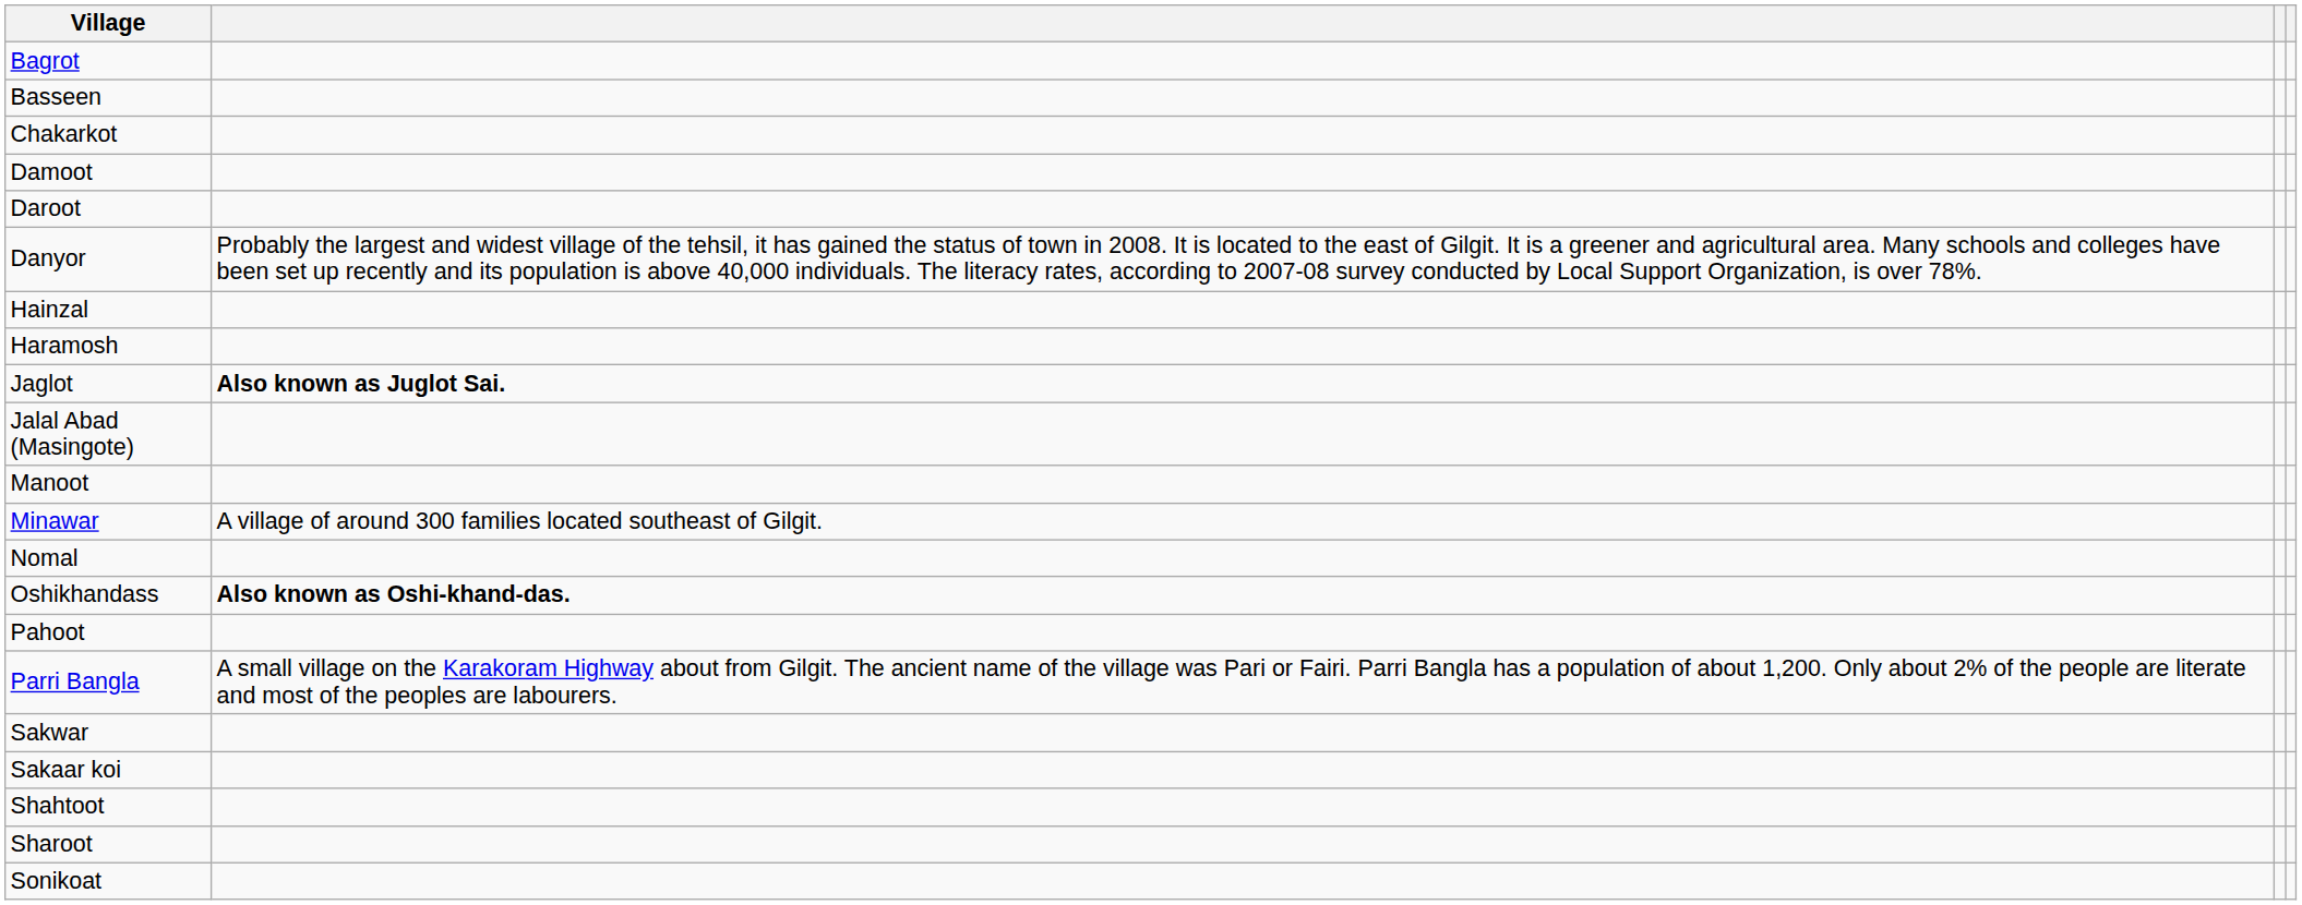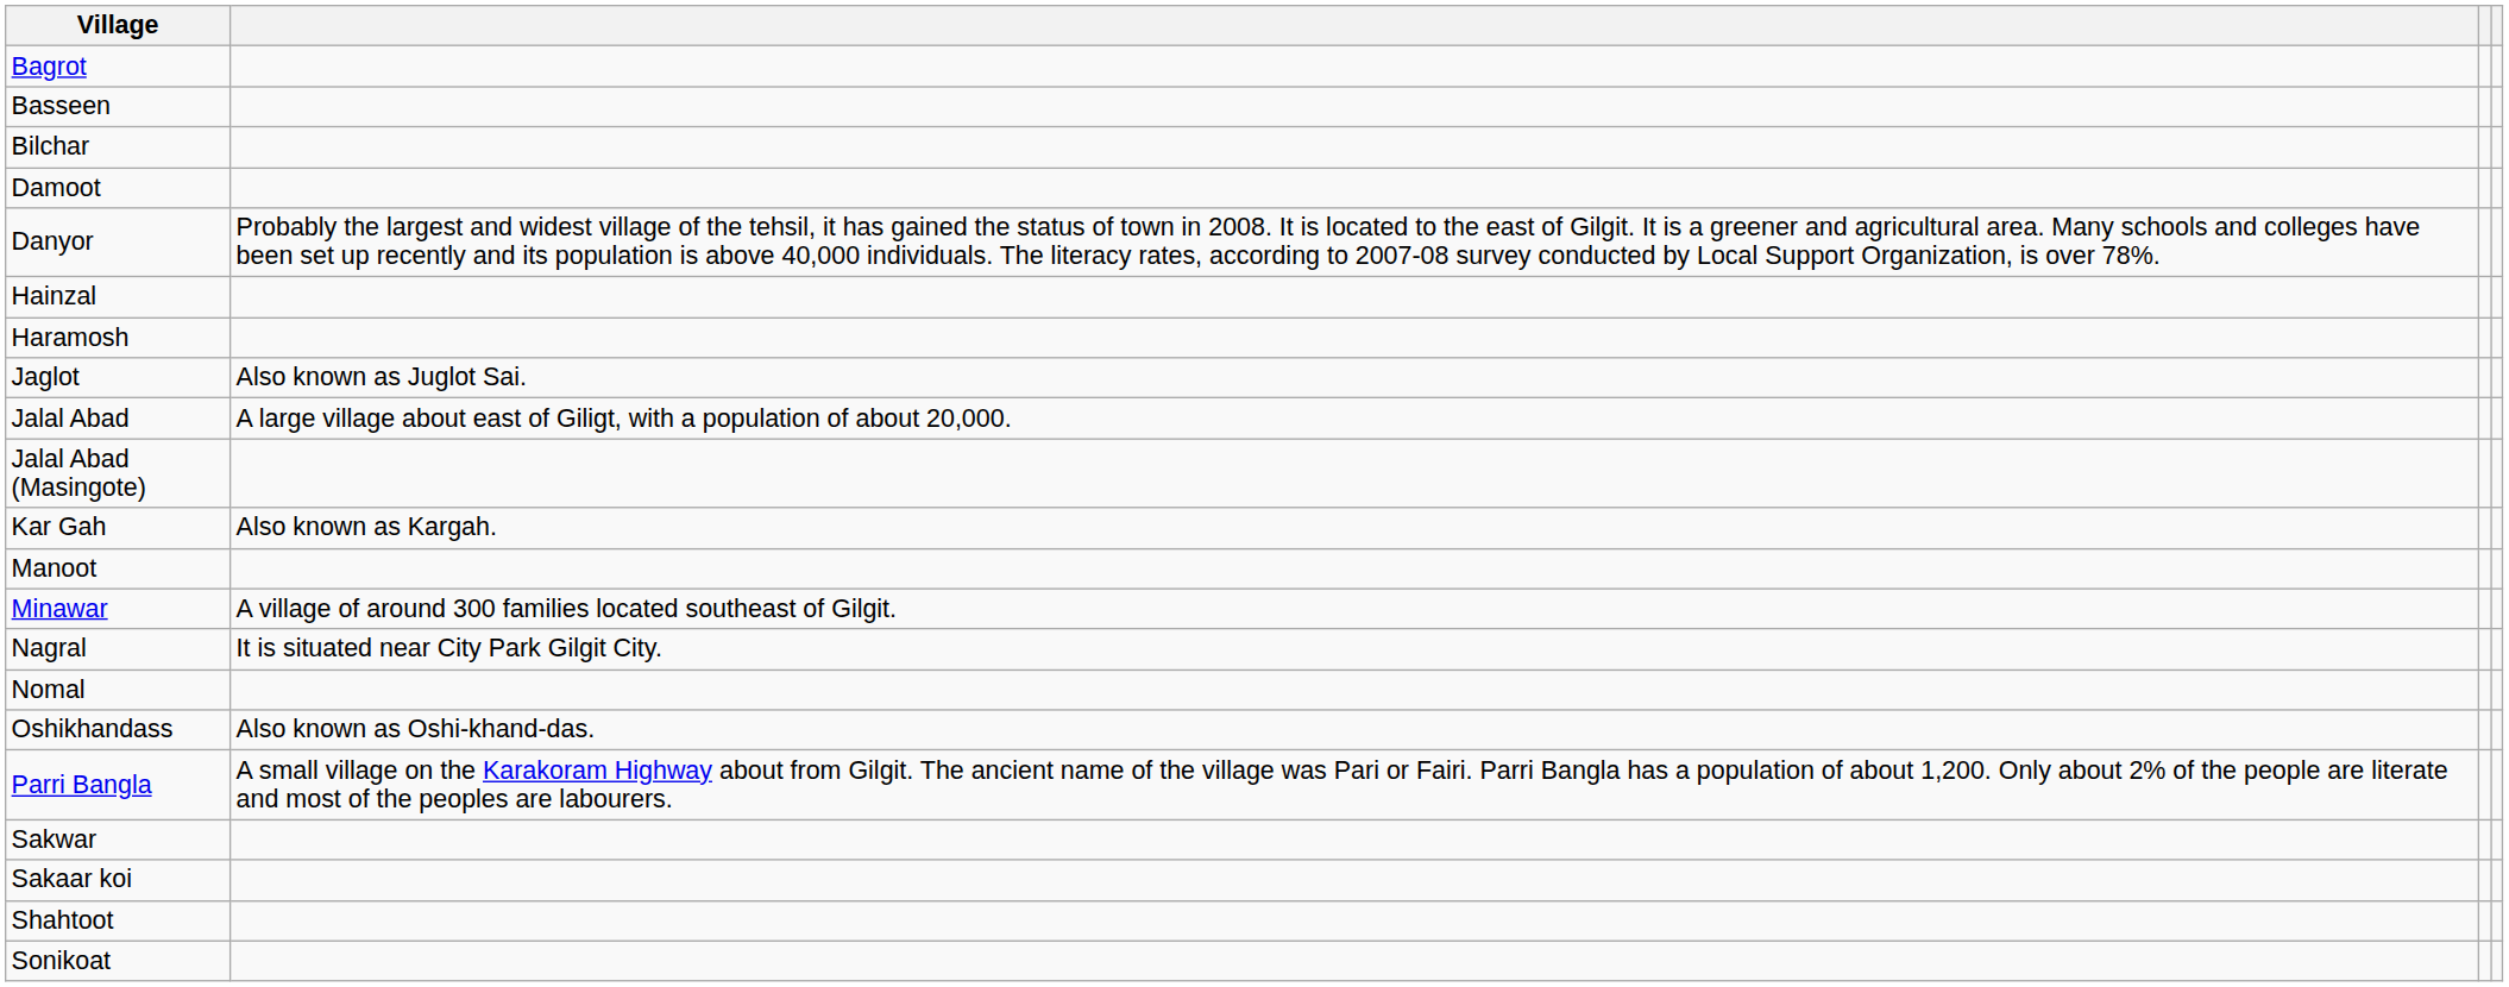+ row: Bilchar
- row: Chakarkot
- row: Daroot
Jaglot | column 2: bold -> normal
+ row: Jalal Abad | A large village about east of Giligt, with a population of about 20,000.
+ row: Kar Gah | Also known as Kargah.
+ row: Nagral | It is situated near City Park Gilgit City.
Oshikhandass | column 2: bold -> normal
- row: Pahoot
- row: Sharoot
